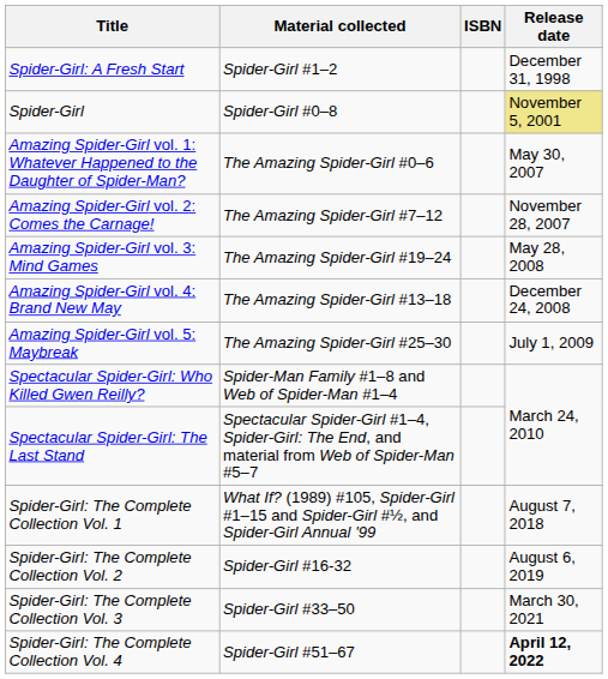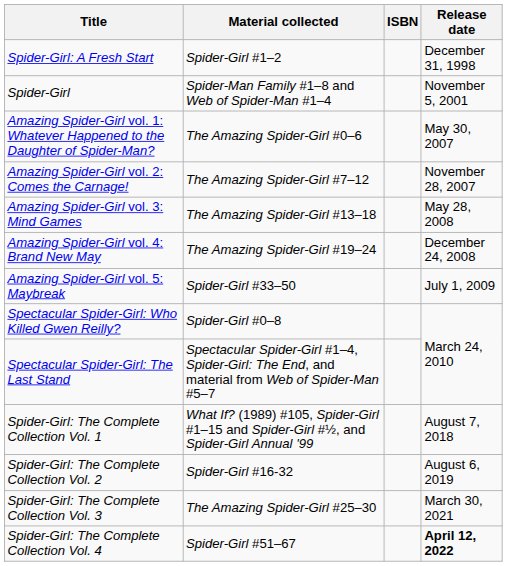Spider-Girl | Material collected: Spider-Girl #0–8 -> Spider-Man Family #1–8 and Web of Spider-Man #1–4
Spider-Girl | Release date: khaki background -> no background
Amazing Spider-Girl vol. 3: Mind Games | Material collected: The Amazing Spider-Girl #19–24 -> The Amazing Spider-Girl #13–18
Amazing Spider-Girl vol. 4: Brand New May | Material collected: The Amazing Spider-Girl #13–18 -> The Amazing Spider-Girl #19–24
Amazing Spider-Girl vol. 5: Maybreak | Material collected: The Amazing Spider-Girl #25–30 -> Spider-Girl #33–50
Spectacular Spider-Girl: Who Killed Gwen Reilly? | Material collected: Spider-Man Family #1–8 and Web of Spider-Man #1–4 -> Spider-Girl #0–8
Spider-Girl: The Complete Collection Vol. 3 | Material collected: Spider-Girl #33–50 -> The Amazing Spider-Girl #25–30
